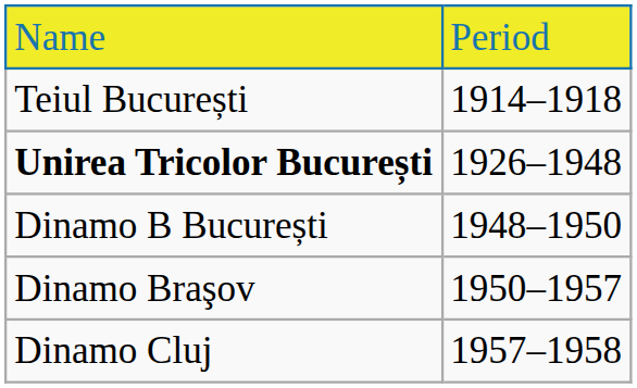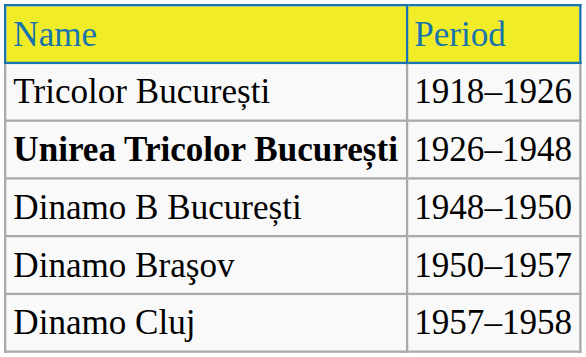- row: Teiul București | 1914–1918
+ row: Tricolor București | 1918–1926
